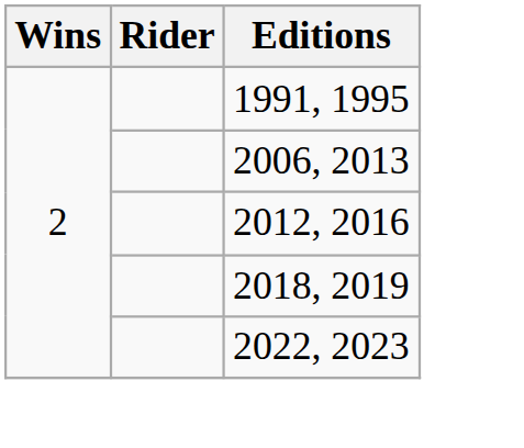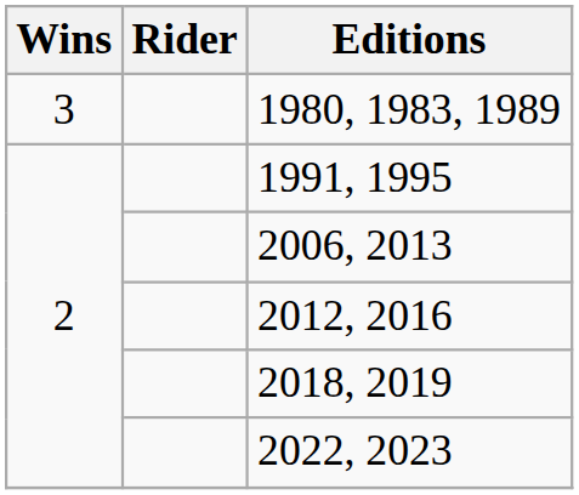+ row: 3 | 1980, 1983, 1989
